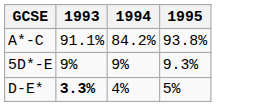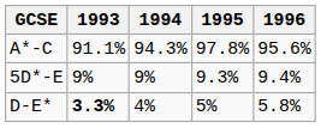+ column: 1996 | 95.6% | 9.4% | 5.8%
A*-C | 1994: 84.2% -> 94.3%
A*-C | 1995: 93.8% -> 97.8%
